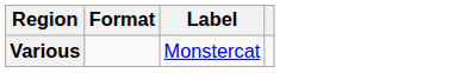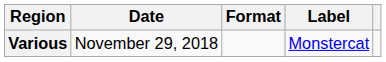+ column: Date | November 29, 2018
